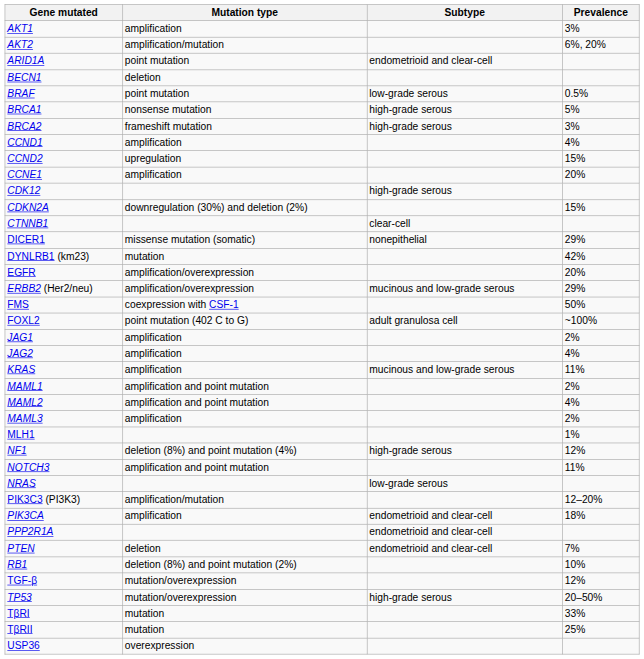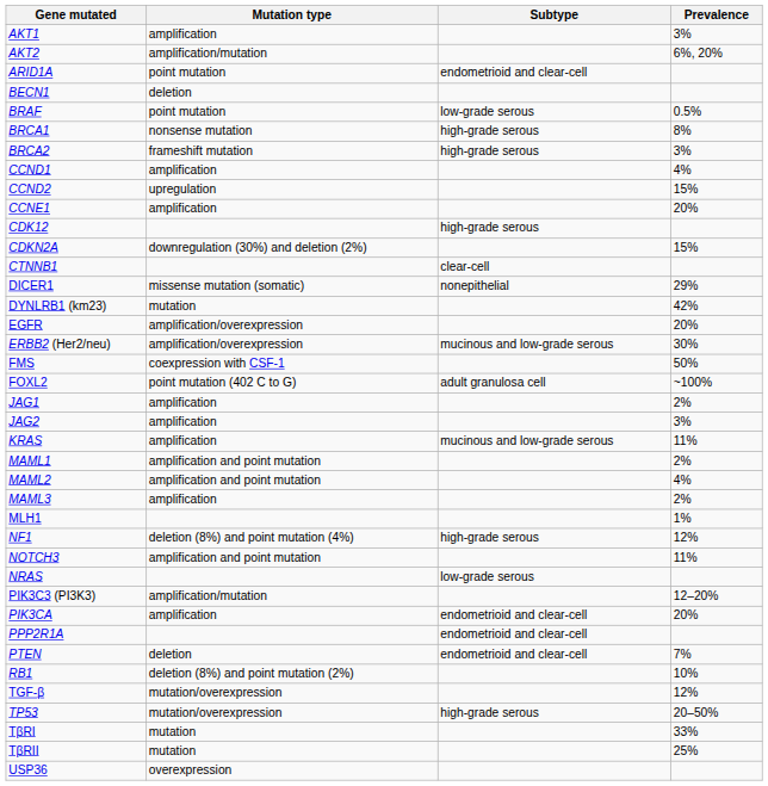BRCA1 | Prevalence: 5% -> 8%
ERBB2 (Her2/neu) | Prevalence: 29% -> 30%
JAG2 | Prevalence: 4% -> 3%
PIK3CA | Prevalence: 18% -> 20%
